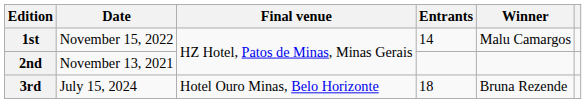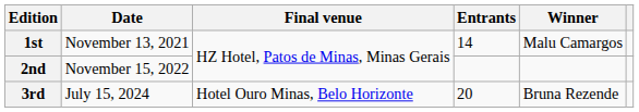1st | Date: November 15, 2022 -> November 13, 2021
2nd | Date: November 13, 2021 -> November 15, 2022
3rd | Entrants: 18 -> 20
